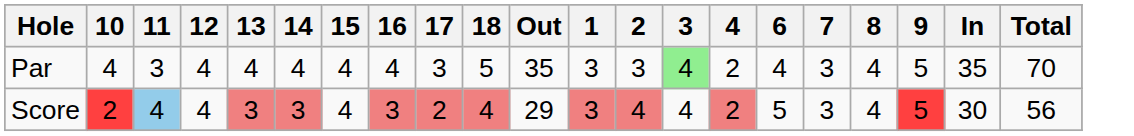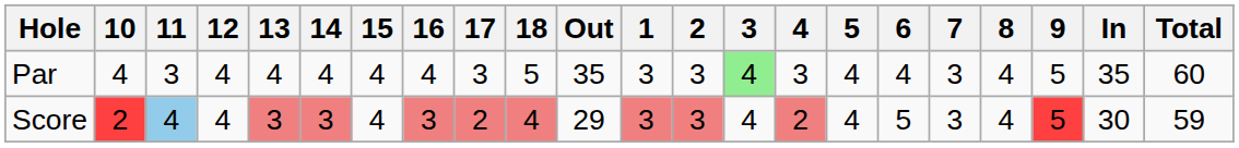+ column: 5 | 4 | 4
Par | 4: 2 -> 3
Par | Total: 70 -> 60
Score | 2: 4 -> 3
Score | Total: 56 -> 59
